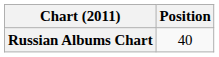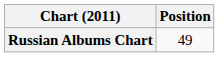Russian Albums Chart | Position: 40 -> 49
